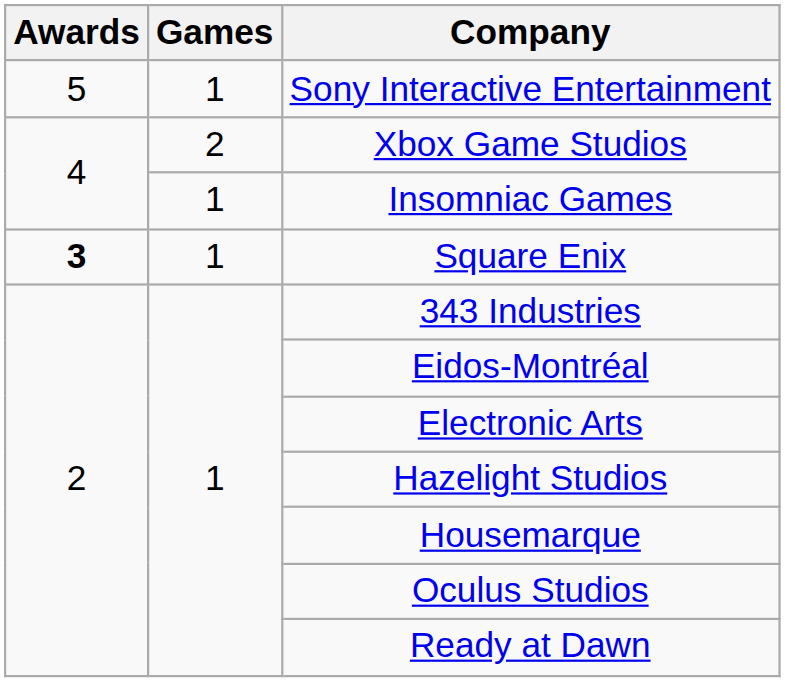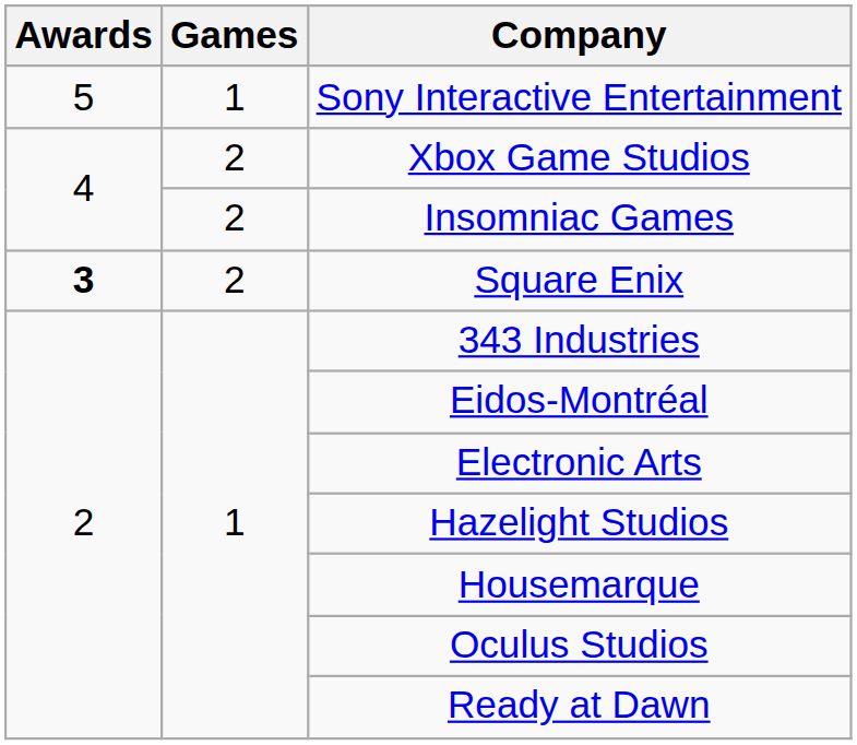Insomniac Games | Games: 1 -> 2
Square Enix | Games: 1 -> 2
